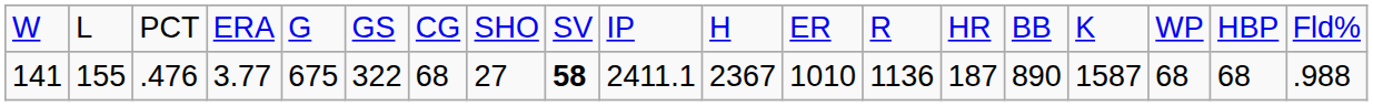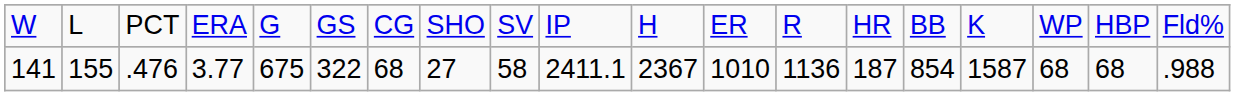141 | column 9: bold -> normal
141 | column 15: 890 -> 854
